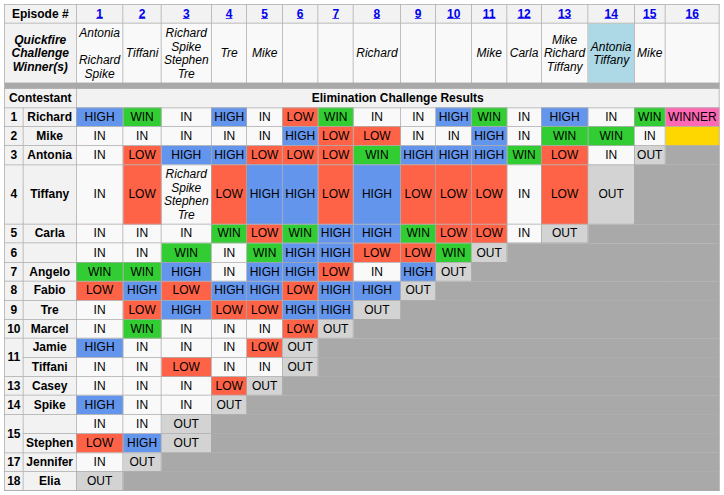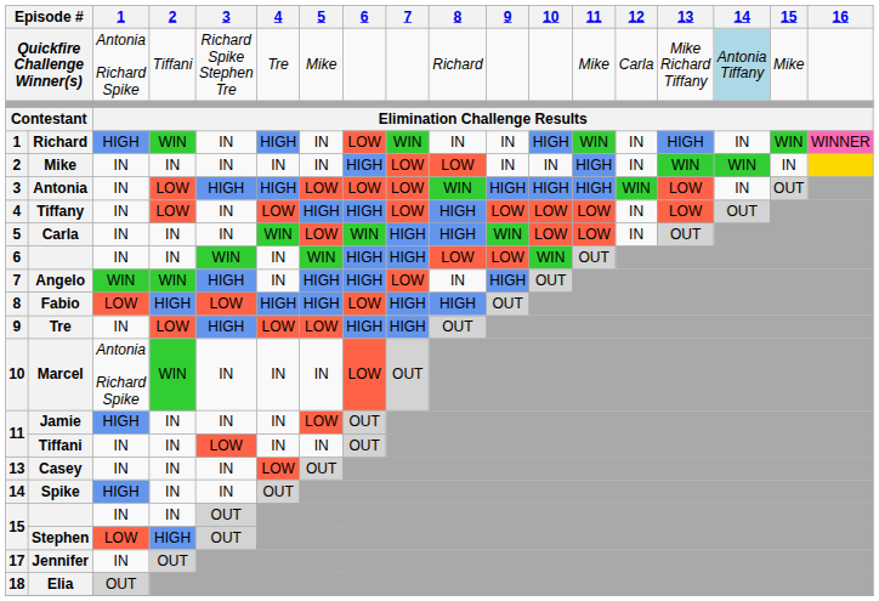Tiffany | 3: Richard Spike Stephen Tre -> IN
Marcel | 1: IN -> Antonia Richard Spike
